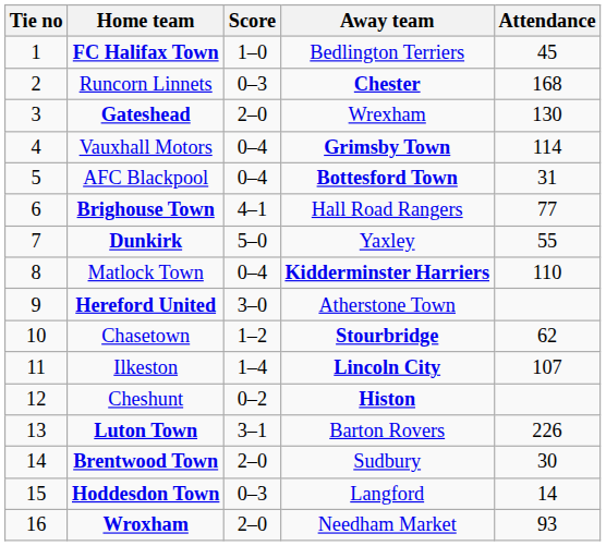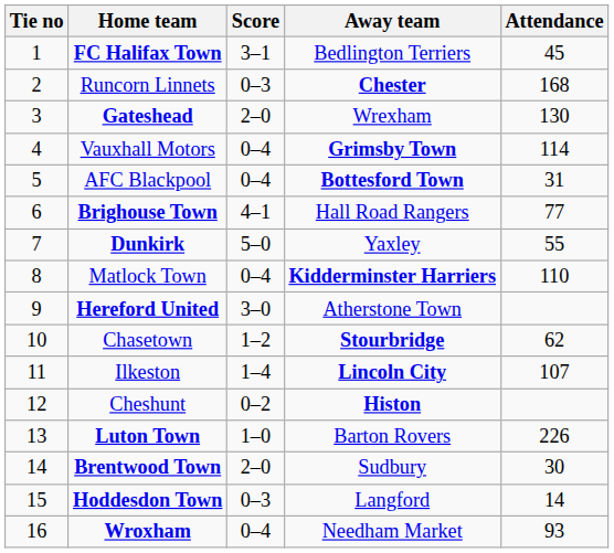FC Halifax Town | Score: 1–0 -> 3–1
Luton Town | Score: 3–1 -> 1–0
Wroxham | Score: 2–0 -> 0–4
